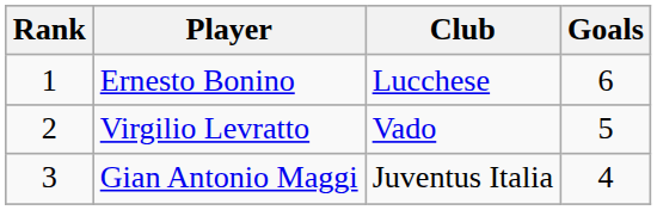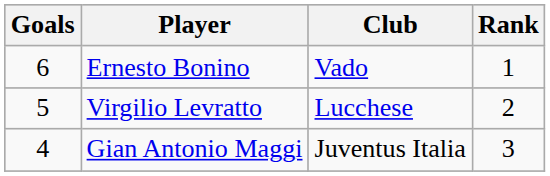columns swapped: Rank <-> Goals
Ernesto Bonino | Club: Lucchese -> Vado
Virgilio Levratto | Club: Vado -> Lucchese
